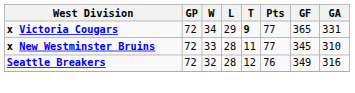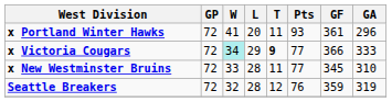+ row: x Portland Winter Hawks | 72 | 41 | 20 | 11 | 93 | 361 | 296
x Victoria Cougars | W: no background -> paleturquoise background
x Victoria Cougars | GF: 365 -> 366
x Victoria Cougars | GA: 331 -> 333
Seattle Breakers | GF: 349 -> 359
Seattle Breakers | GA: 316 -> 319
